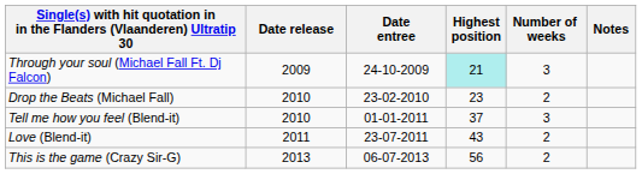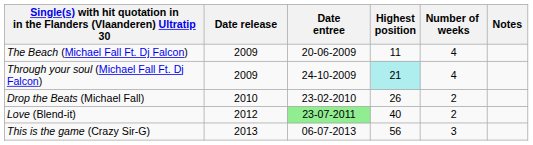+ row: The Beach (Michael Fall Ft. Dj Falcon) | 2009 | 20-06-2009 | 11 | 4
Through your soul (Michael Fall Ft. Dj Falcon) | Number of weeks: 3 -> 4
Drop the Beats (Michael Fall) | Highest position: 23 -> 26
- row: Tell me how you feel (Blend-it) | 2010 | 01-01-2011 | 37 | 3
Love (Blend-it) | Date release: 2011 -> 2012
Love (Blend-it) | Date entree: no background -> lightgreen background
Love (Blend-it) | Highest position: 43 -> 40
This is the game (Crazy Sir-G) | Number of weeks: 2 -> 3
